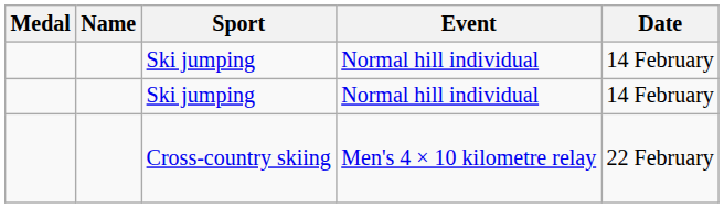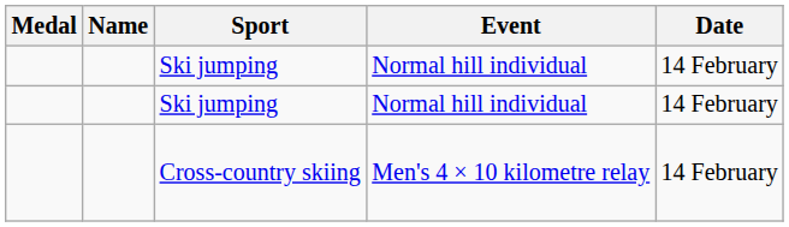Cross-country skiing | Date: 22 February -> 14 February
